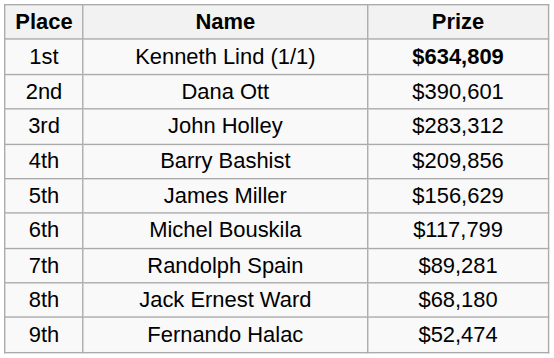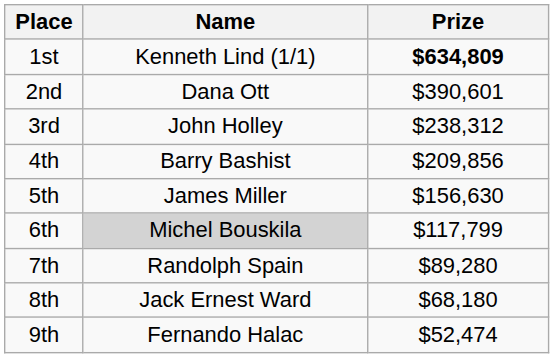3rd | Prize: $283,312 -> $238,312
5th | Prize: $156,629 -> $156,630
6th | Name: no background -> lightgrey background
7th | Prize: $89,281 -> $89,280
